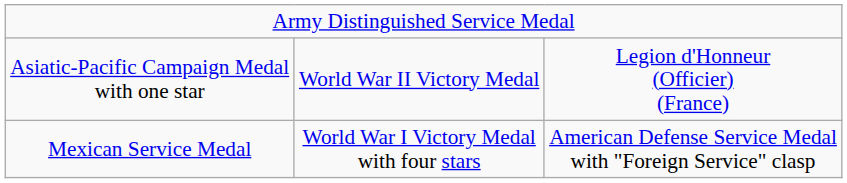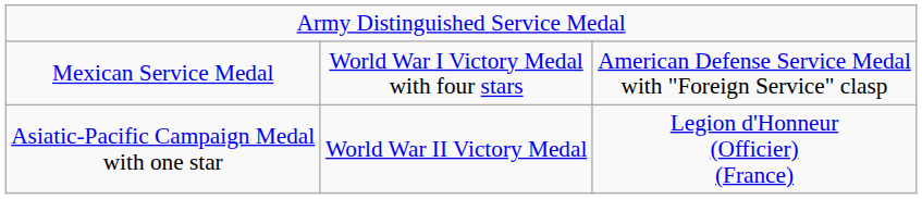rows swapped: Mexican Service Medal <-> Asiatic-Pacific Campaign Medal with one star
